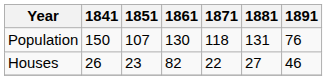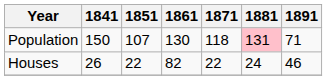Population | 1881: no background -> pink background
Population | 1891: 76 -> 71
Houses | 1851: 23 -> 22
Houses | 1881: 27 -> 24
